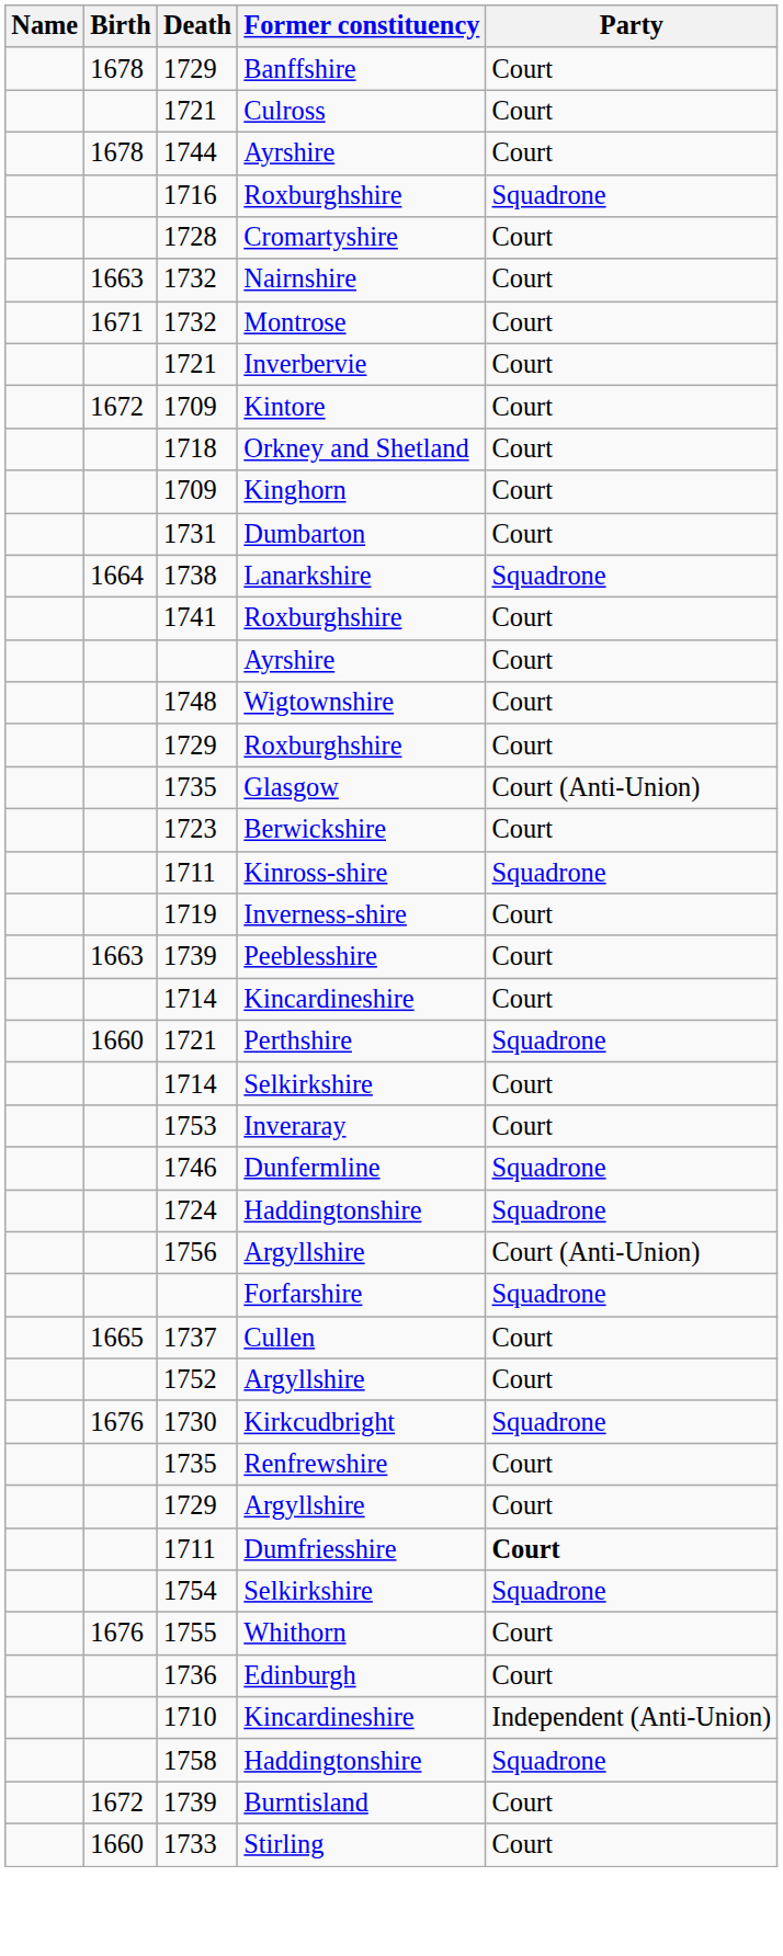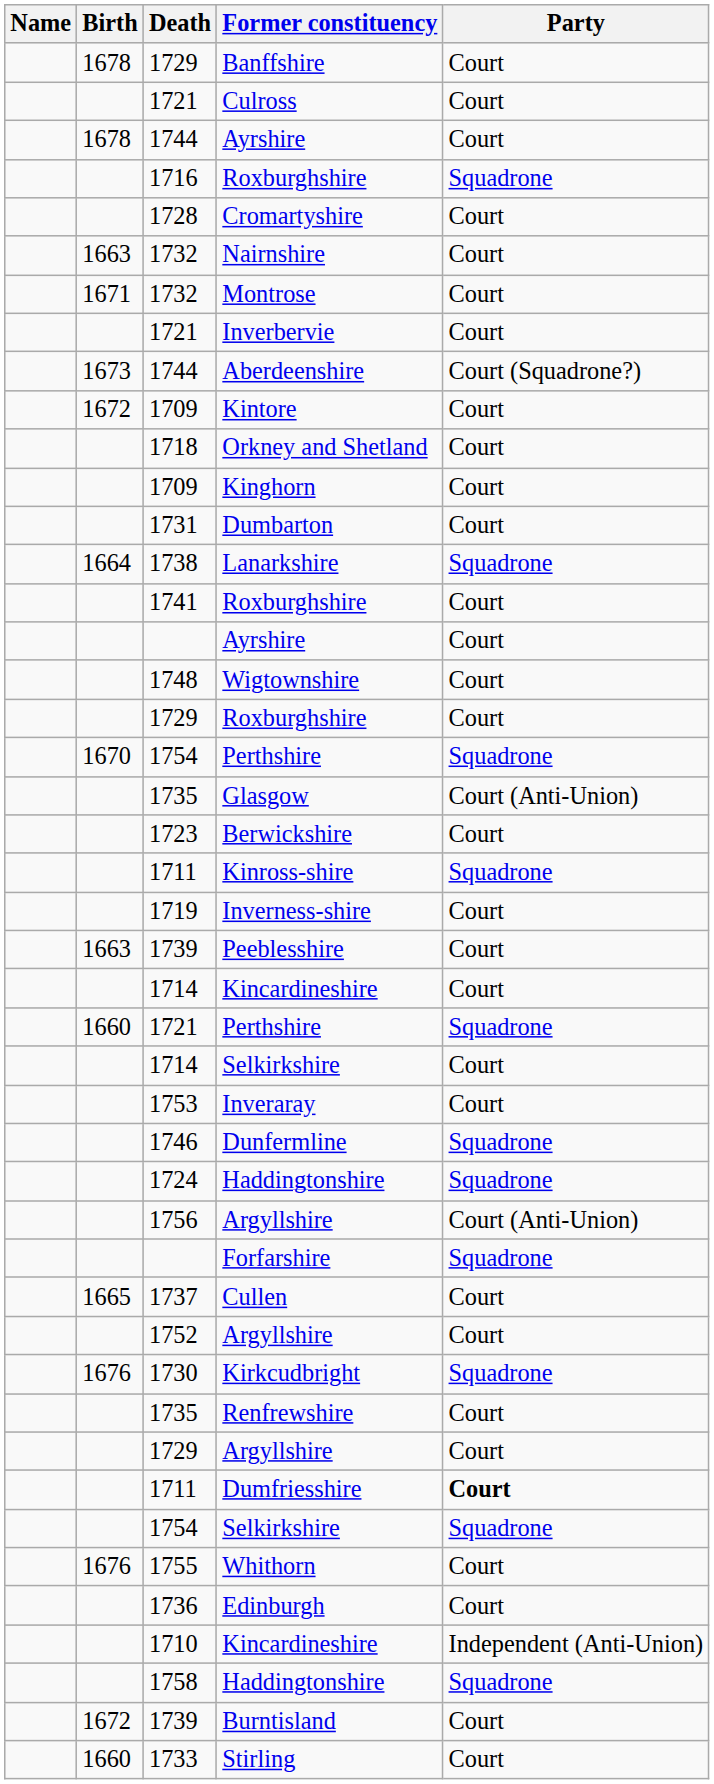+ row: 1673 | 1744 | Aberdeenshire | Court (Squadrone?)
+ row: 1670 | 1754 | Perthshire | Squadrone
